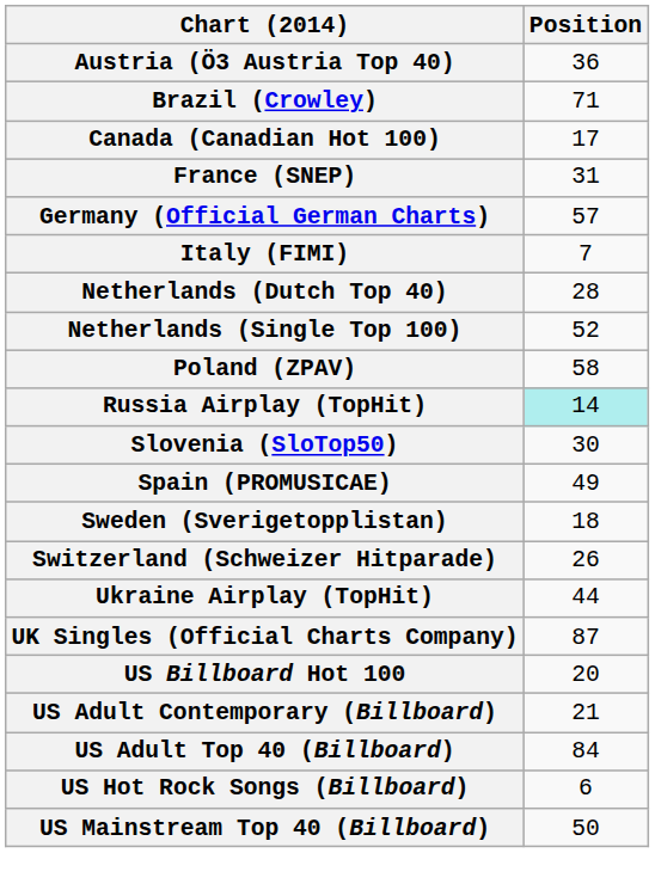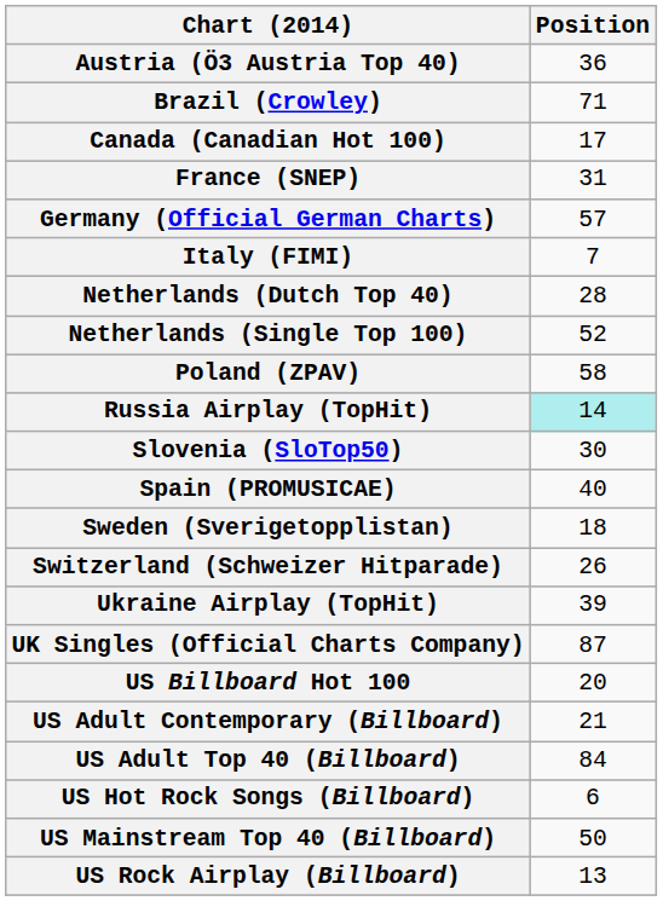Spain (PROMUSICAE) | Position: 49 -> 40
Ukraine Airplay (TopHit) | Position: 44 -> 39
+ row: US Rock Airplay (Billboard) | 13
